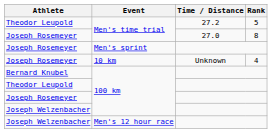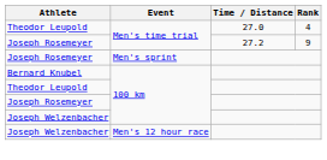Theodor Leupold / Men's time trial | Time / Distance: 27.2 -> 27.0
Theodor Leupold / Men's time trial | Rank: 5 -> 4
Joseph Rosemeyer / Men's time trial | Time / Distance: 27.0 -> 27.2
Joseph Rosemeyer / Men's time trial | Rank: 8 -> 9
- row: Joseph Rosemeyer | 10 km | Unknown | 4
